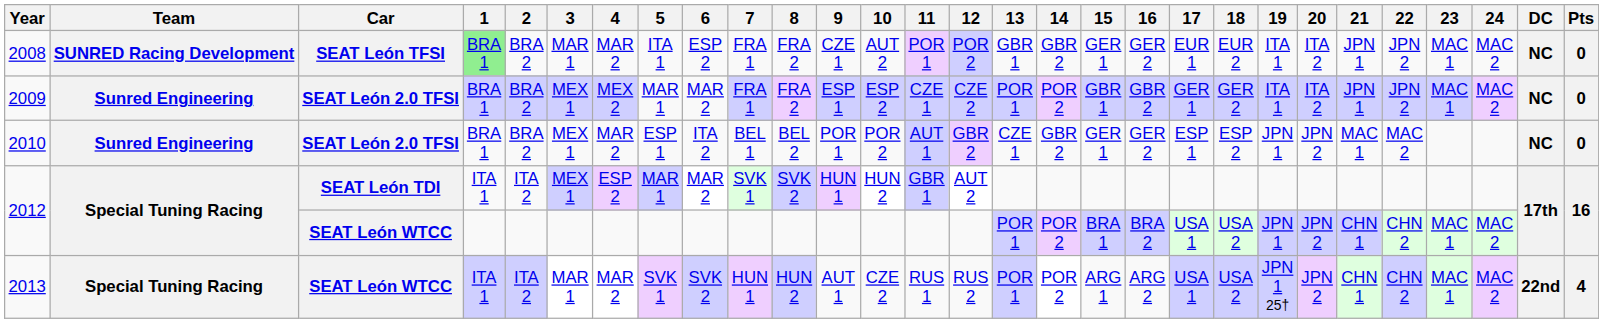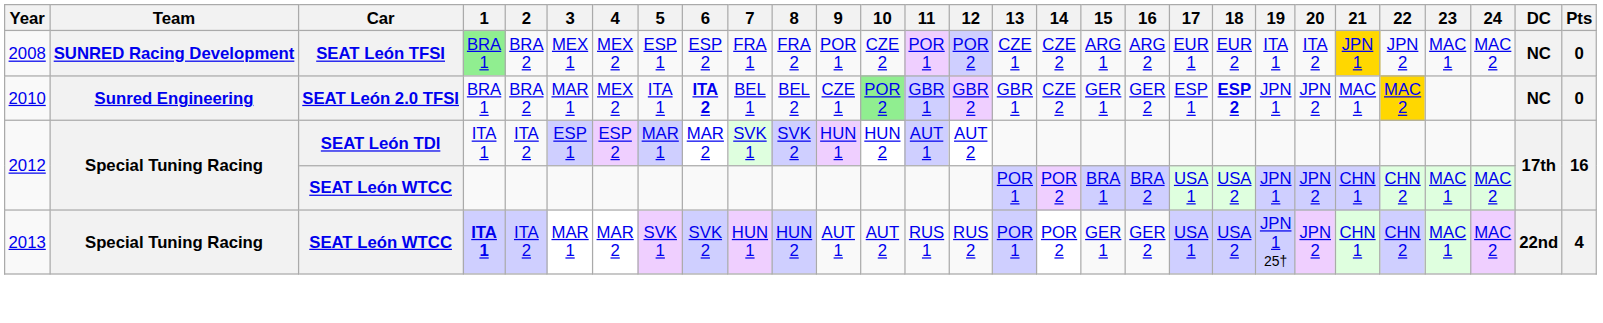2008 | 3: MAR 1 -> MEX 1
2008 | 4: MAR 2 -> MEX 2
2008 | 5: ITA 1 -> ESP 1
2008 | 9: CZE 1 -> POR 1
2008 | 10: AUT 2 -> CZE 2
2008 | 13: GBR 1 -> CZE 1
2008 | 14: GBR 2 -> CZE 2
2008 | 15: GER 1 -> ARG 1
2008 | 16: GER 2 -> ARG 2
2008 | 21: no background -> gold background
- row: 2009 | Sunred Engineering | SEAT León 2.0 TFSI | BRA 1 | BRA 2 | MEX 1 | MEX 2 | MAR 1 | MAR 2 | FRA 1 | FRA 2 | ESP 1 | ESP 2 | CZE 1 | CZE 2 | POR 1 | POR 2 | GBR 1 | GBR 2 | GER 1 | GER 2 | ITA 1 | ITA 2 | JPN 1 | JPN 2 | MAC 1 | MAC 2 | NC | 0
2010 | 3: MEX 1 -> MAR 1
2010 | 4: MAR 2 -> MEX 2
2010 | 5: ESP 1 -> ITA 1
2010 | 6: normal -> bold
2010 | 9: POR 1 -> CZE 1
2010 | 10: no background -> lightgreen background
2010 | 11: AUT 1 -> GBR 1
2010 | 13: CZE 1 -> GBR 1
2010 | 14: GBR 2 -> CZE 2
2010 | 18: normal -> bold
2010 | 22: no background -> gold background
2012 / SEAT León TDI | 3: MEX 1 -> ESP 1
2012 / SEAT León TDI | 11: GBR 1 -> AUT 1
2013 | 1: normal -> bold
2013 | 10: CZE 2 -> AUT 2
2013 | 15: ARG 1 -> GER 1
2013 | 16: ARG 2 -> GER 2
